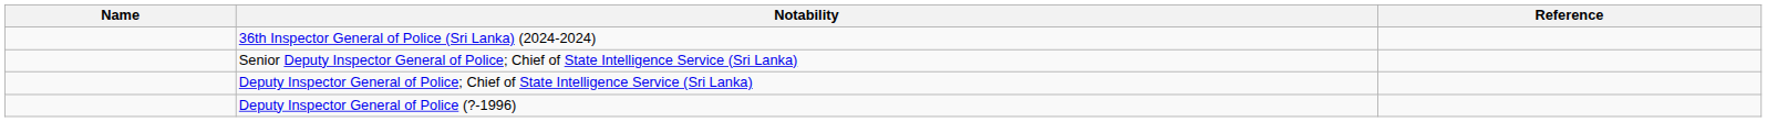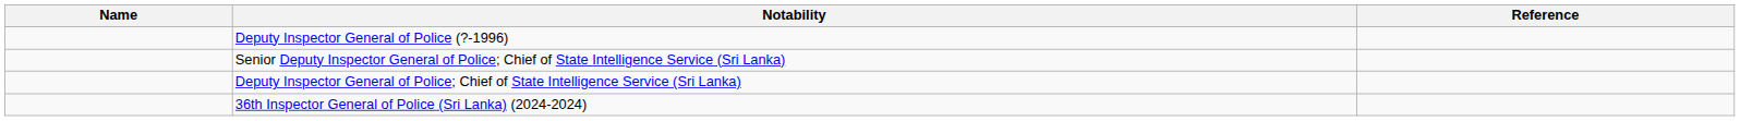rows swapped: 36th Inspector General of Police (Sri Lanka) (2024-2024) <-> Deputy Inspector General of Police (?-1996)
